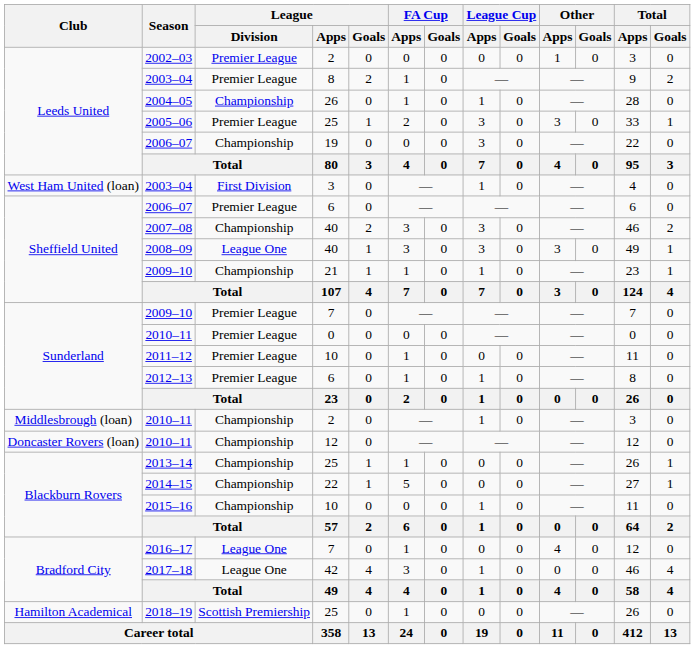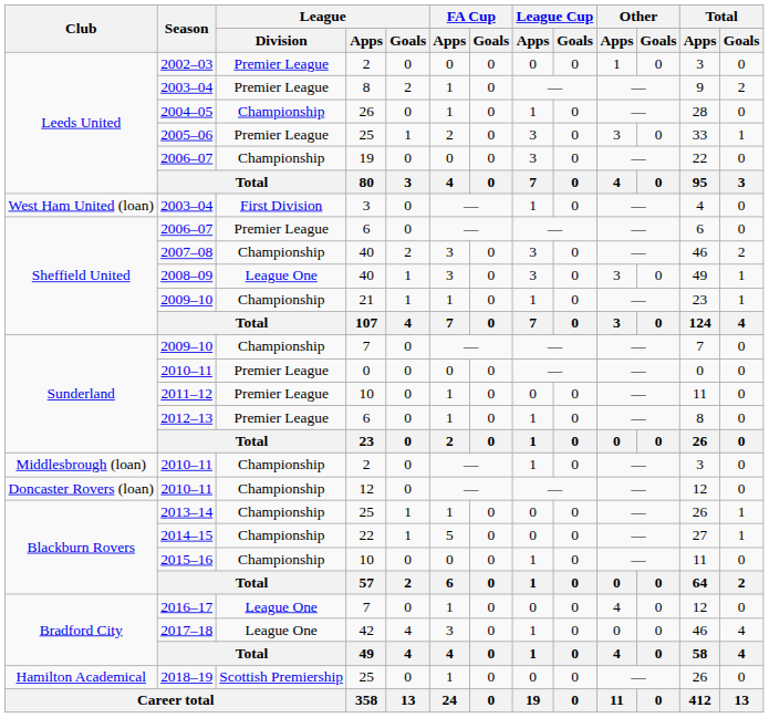2009–10 / 7 | League / Division: Premier League -> Championship
